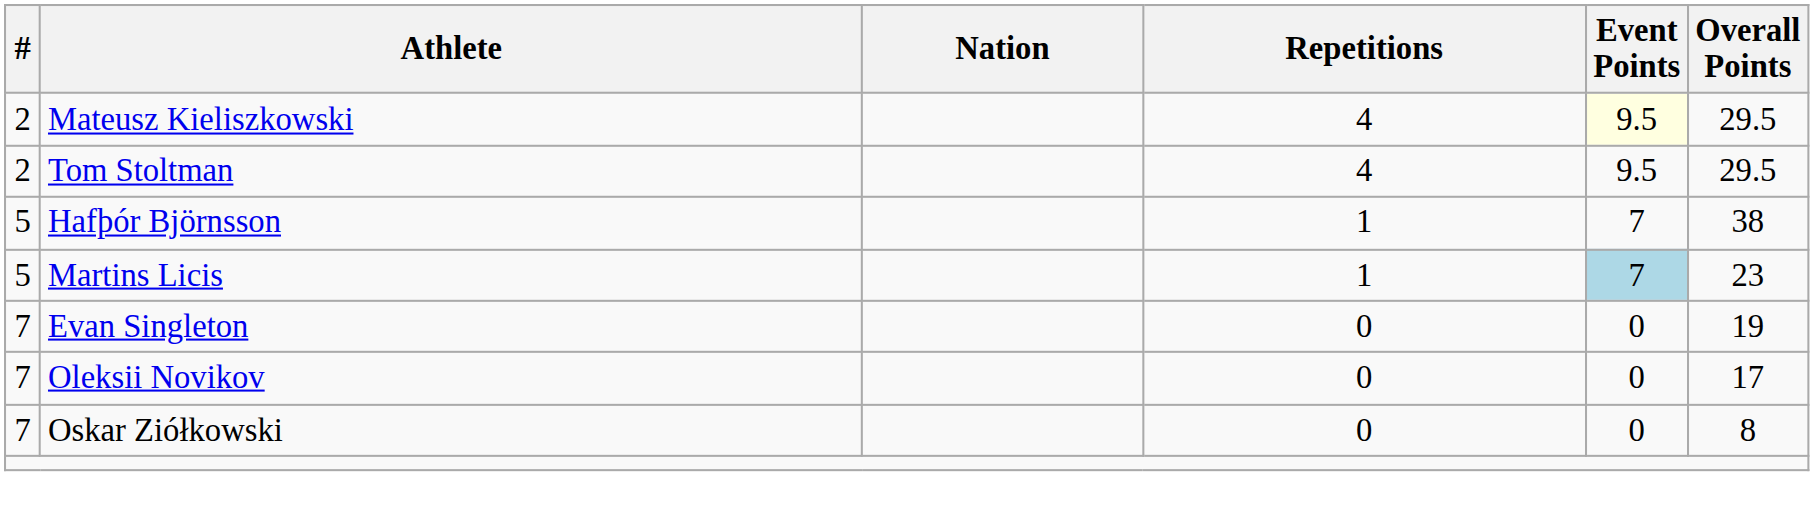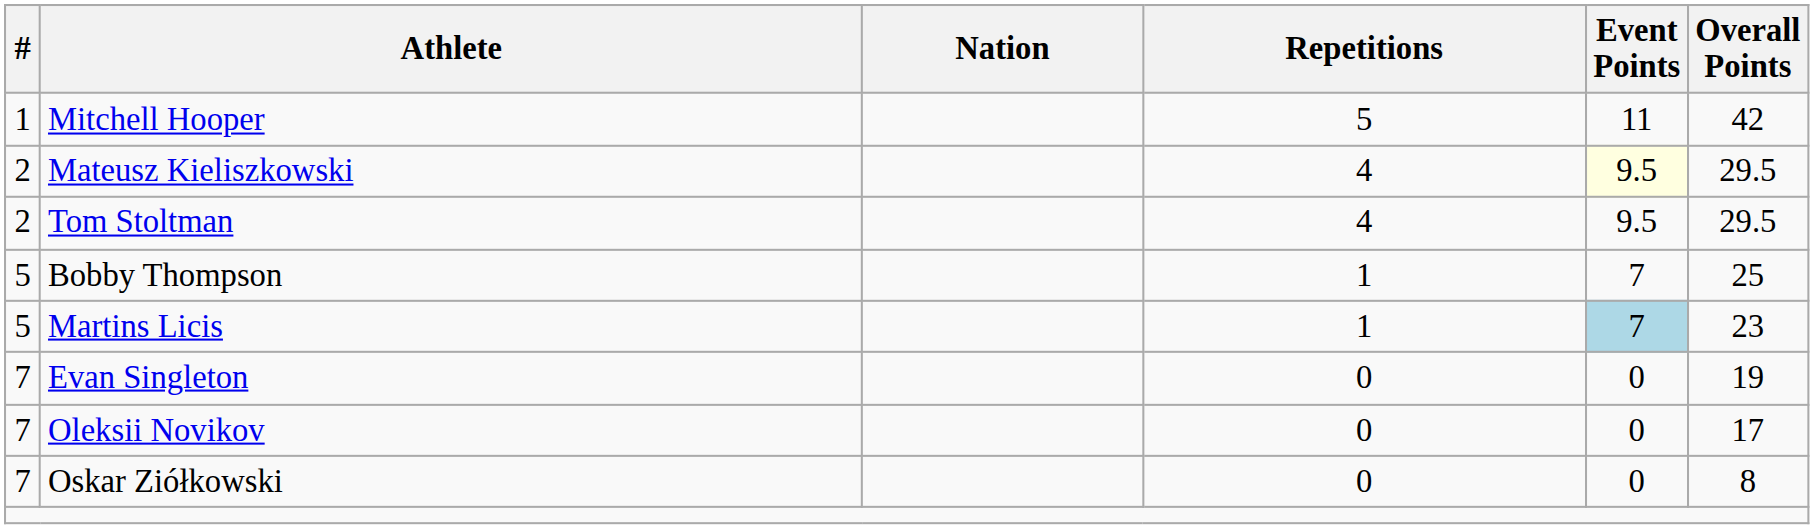+ row: 1 | Mitchell Hooper | 5 | 11 | 42
- row: 5 | Hafþór Björnsson | 1 | 7 | 38
+ row: 5 | Bobby Thompson | 1 | 7 | 25
